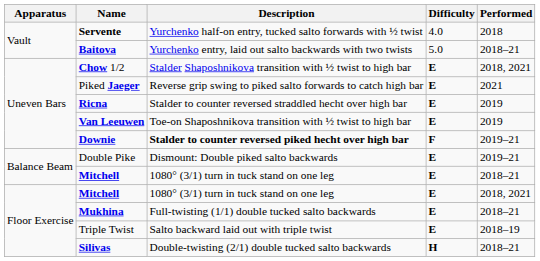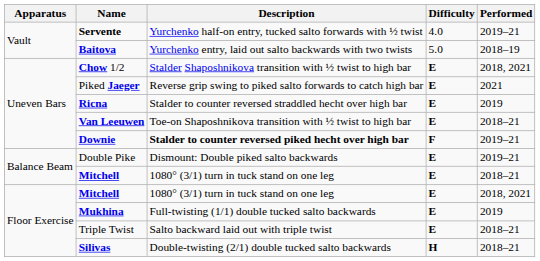Servente | Performed: 2018 -> 2019–21
Baitova | Performed: 2018–21 -> 2018–19
Van Leeuwen | Performed: 2019 -> 2018–21
Mukhina | Performed: 2018–21 -> 2019
Triple Twist | Performed: 2018–19 -> 2018–21
